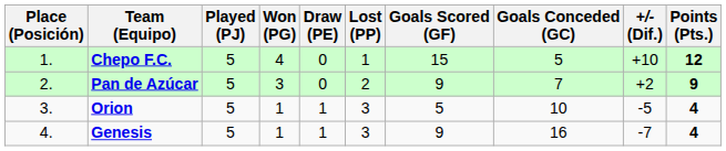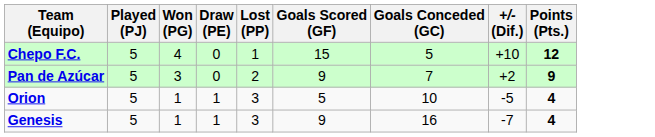- column: Place (Posición) | 1. | 2. | 3. | 4.
